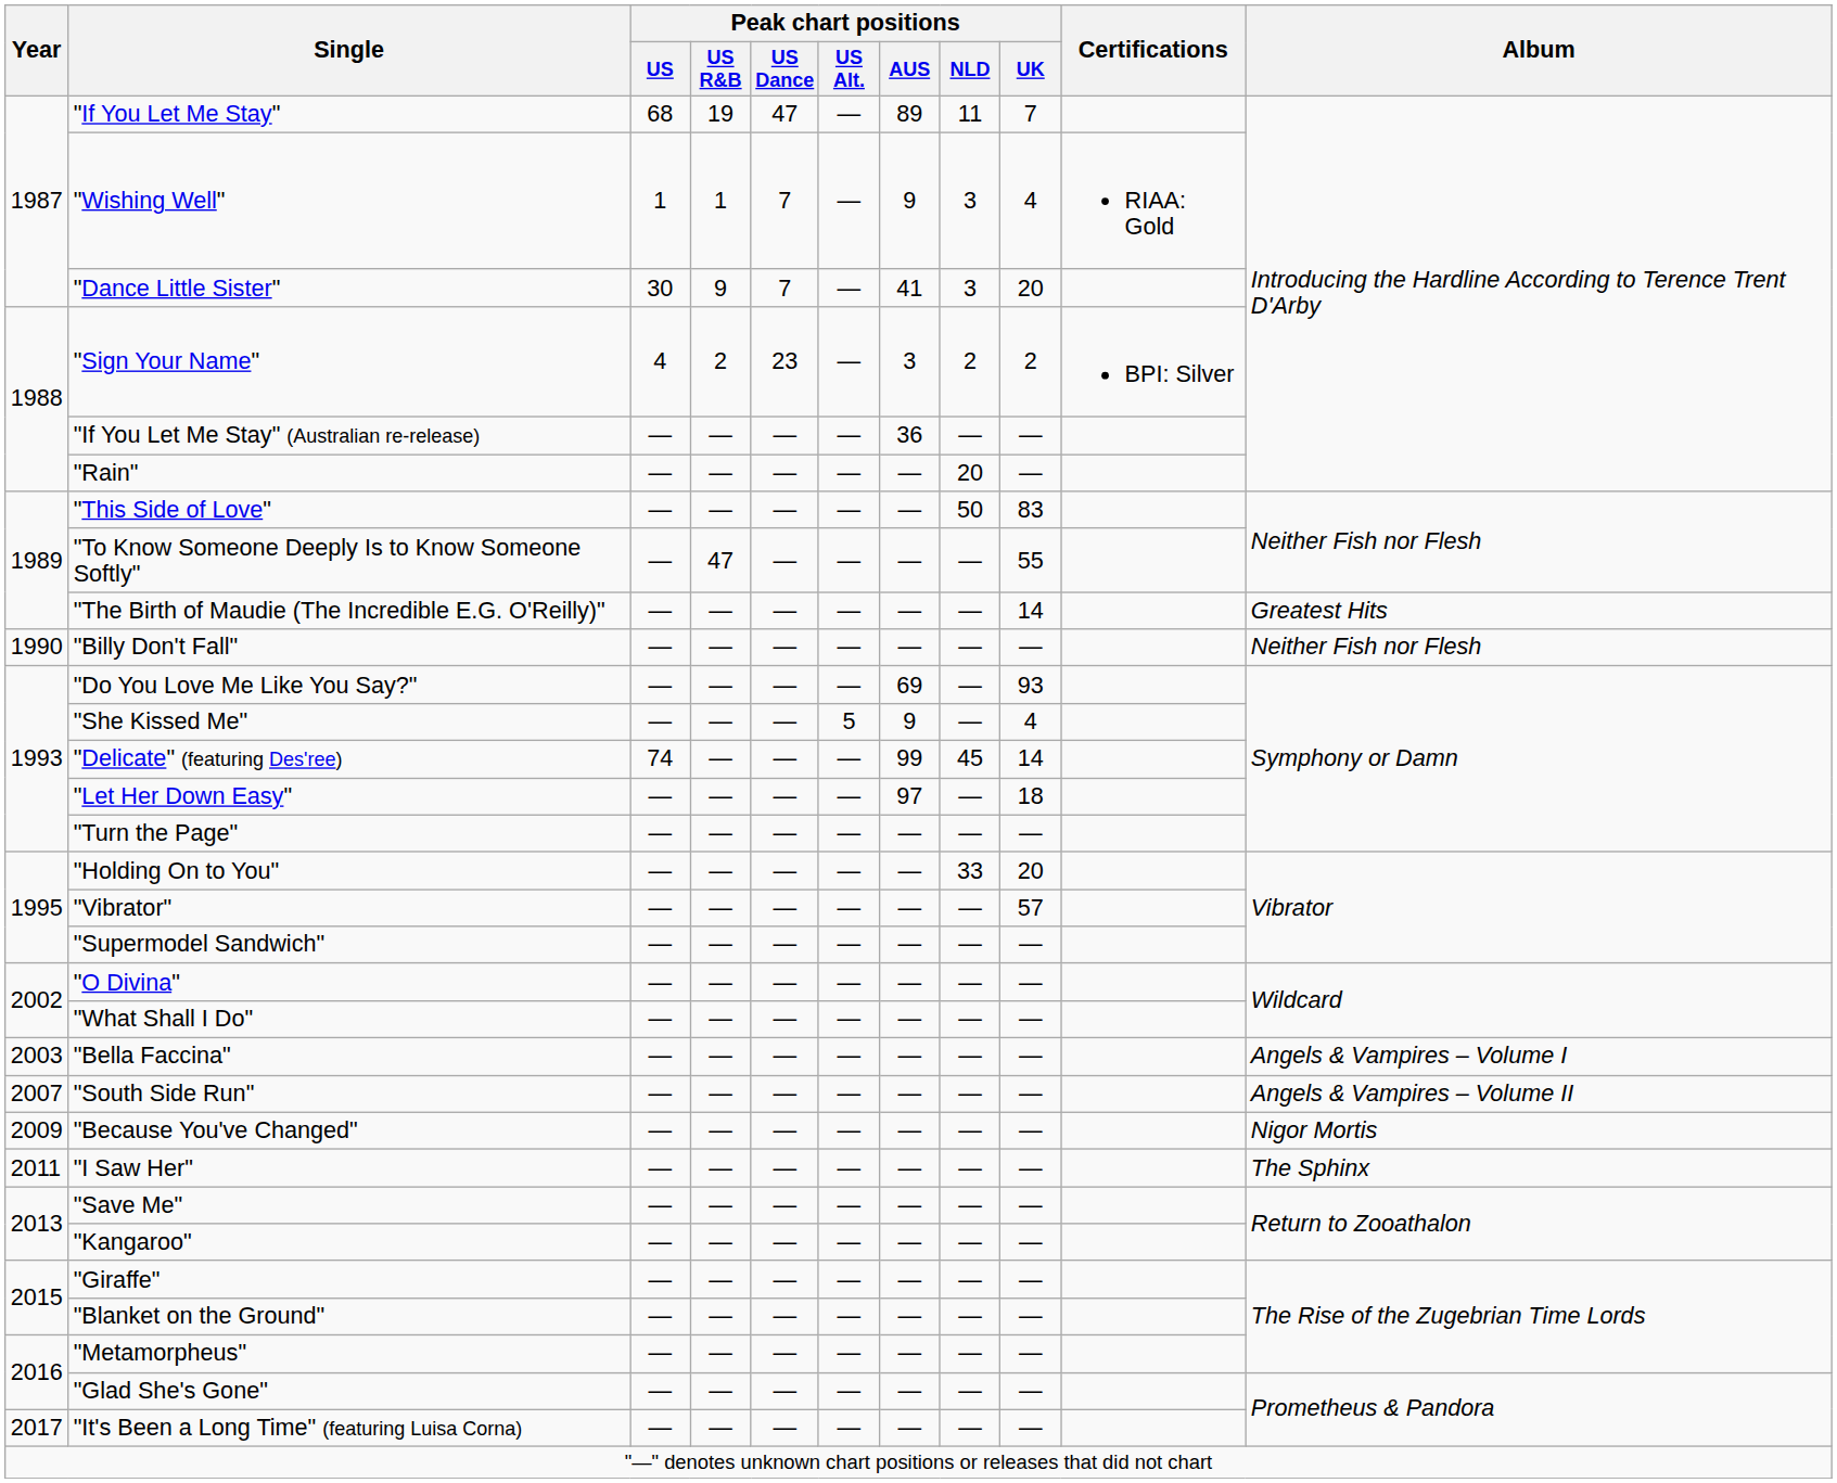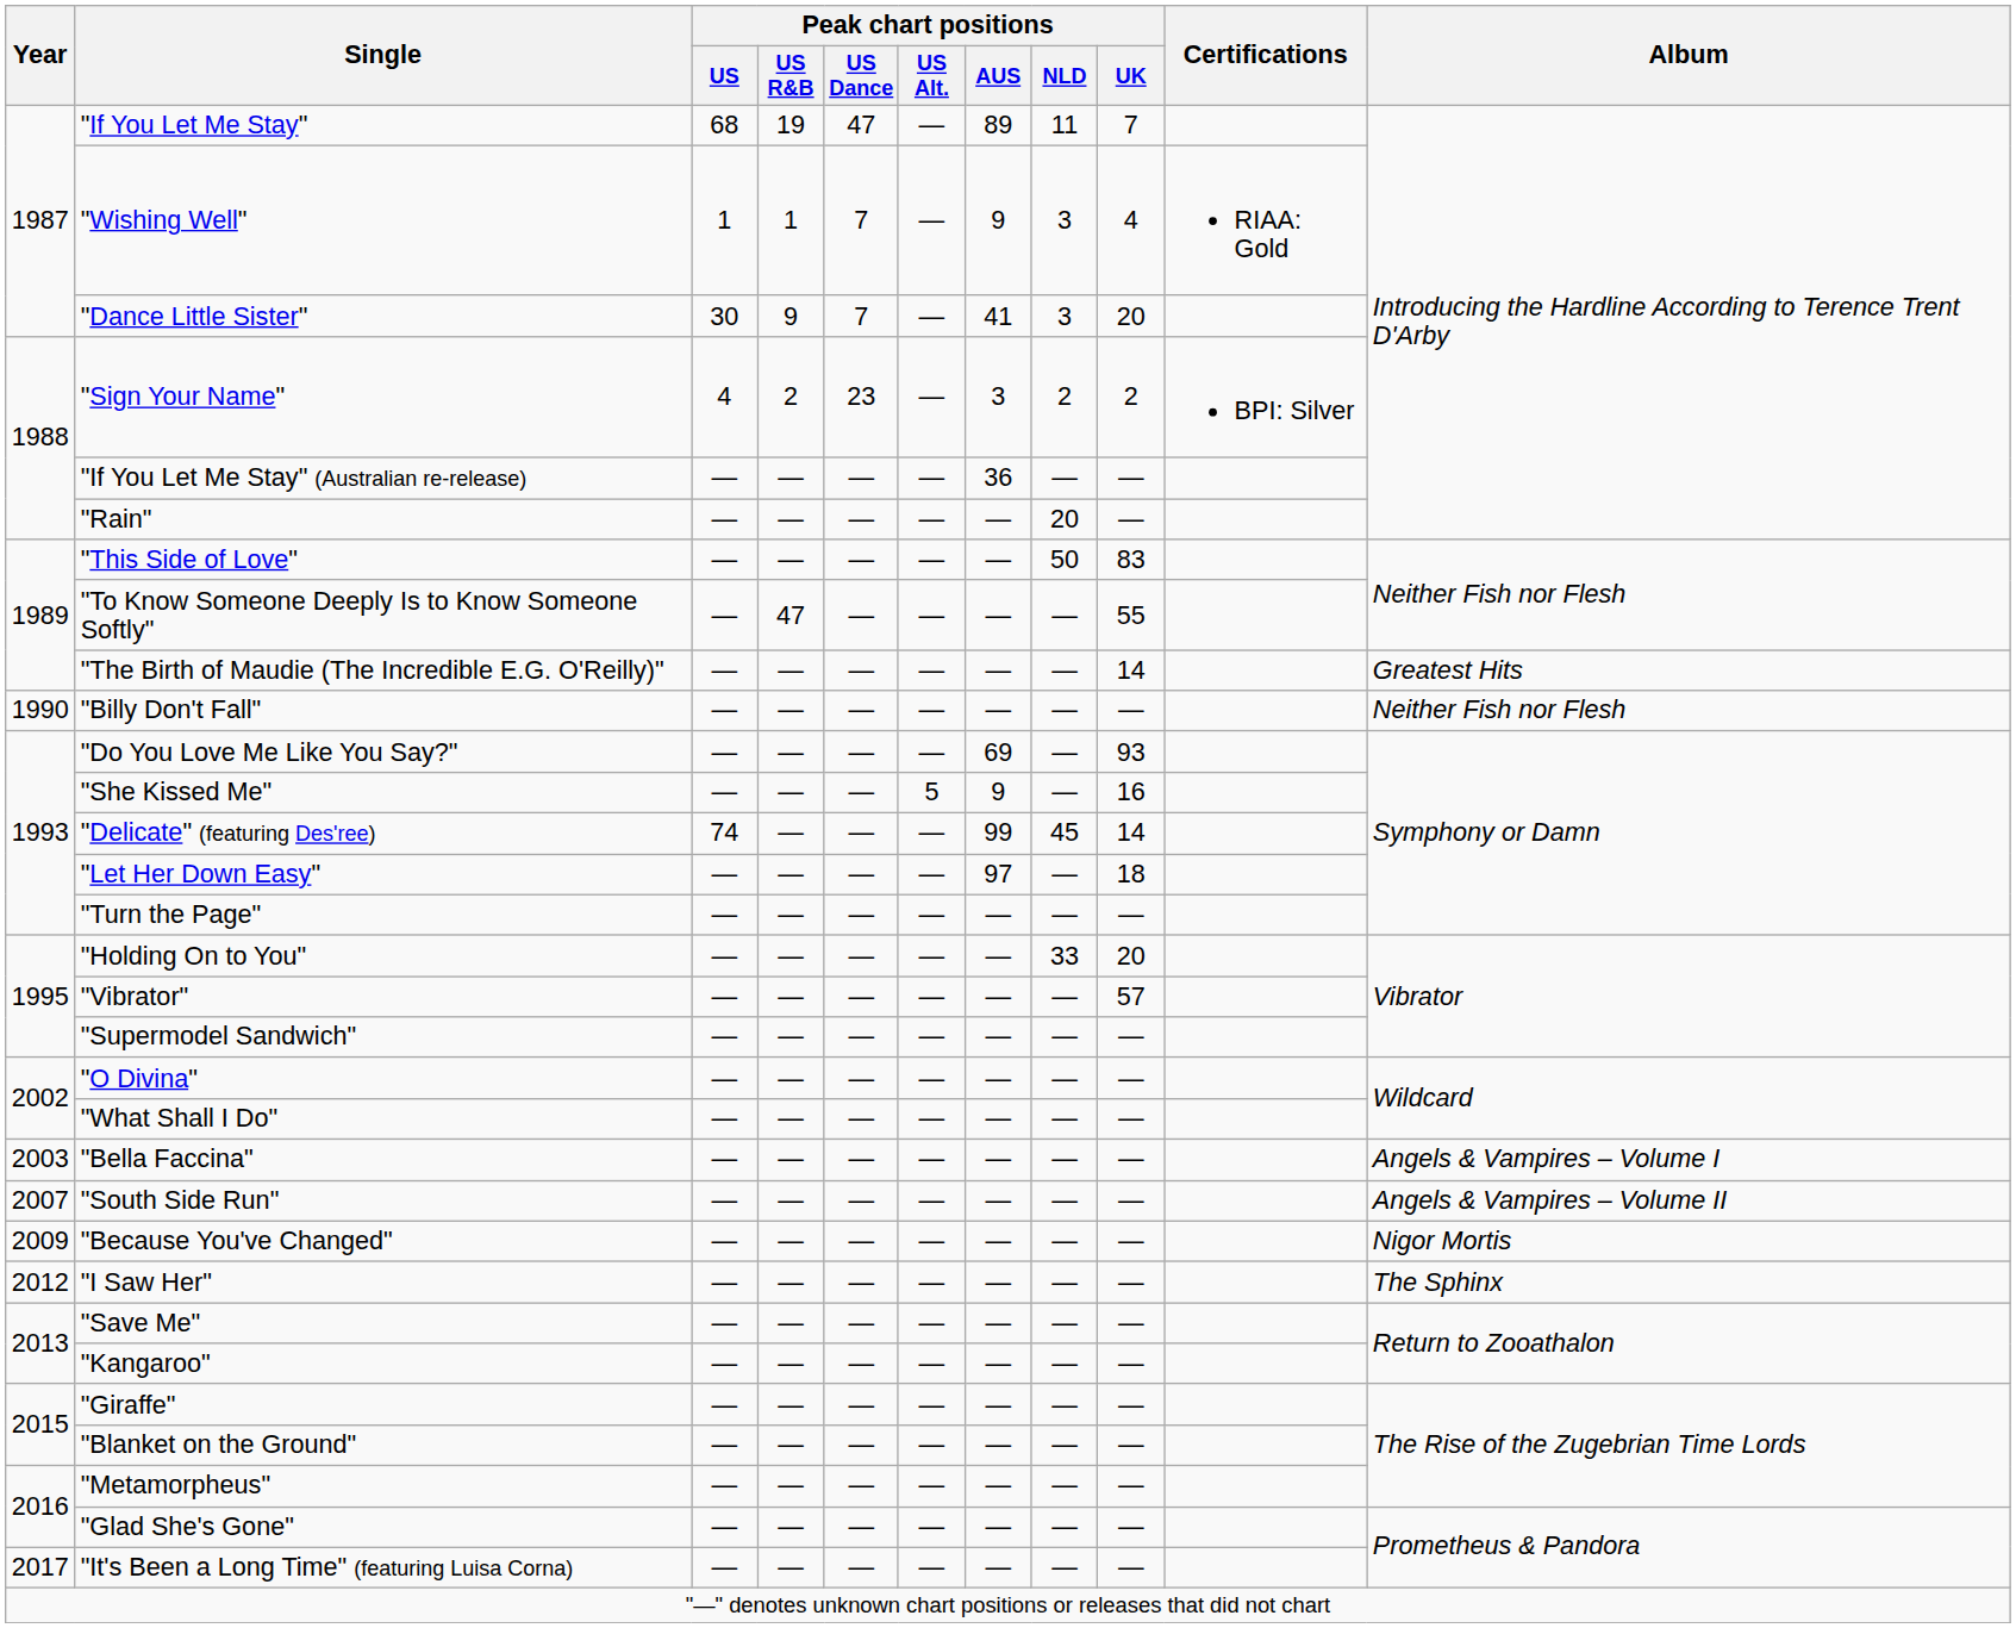"She Kissed Me" | Peak chart positions / UK: 4 -> 16
"I Saw Her" | Year: 2011 -> 2012
